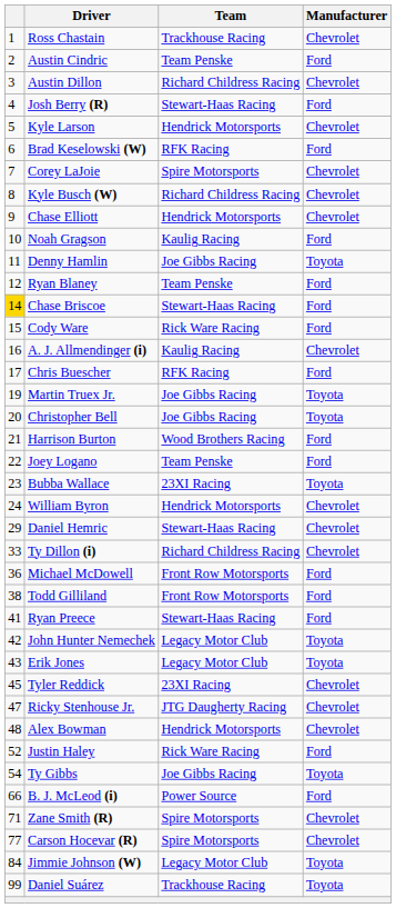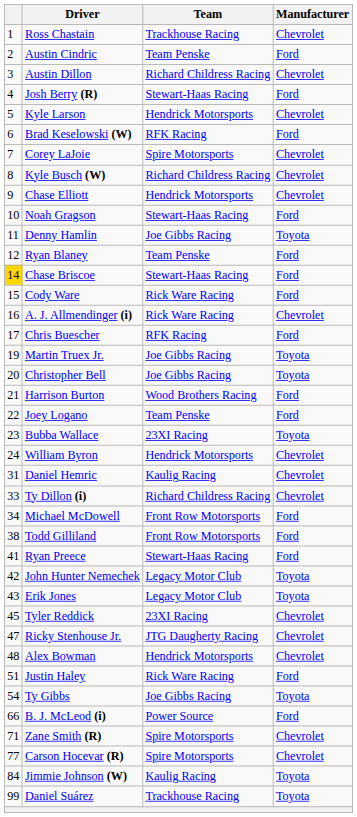Noah Gragson | Team: Kaulig Racing -> Stewart-Haas Racing
A. J. Allmendinger (i) | Team: Kaulig Racing -> Rick Ware Racing
Daniel Hemric | column 1: 29 -> 31
Daniel Hemric | Team: Stewart-Haas Racing -> Kaulig Racing
Michael McDowell | column 1: 36 -> 34
Justin Haley | column 1: 52 -> 51
Jimmie Johnson (W) | Team: Legacy Motor Club -> Kaulig Racing
